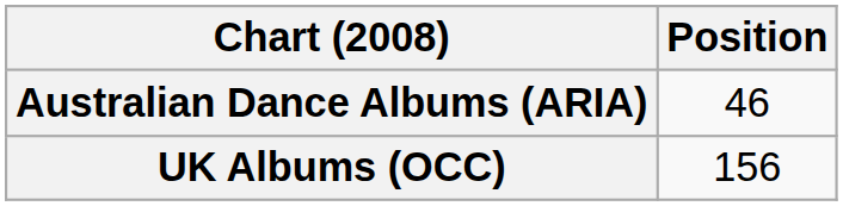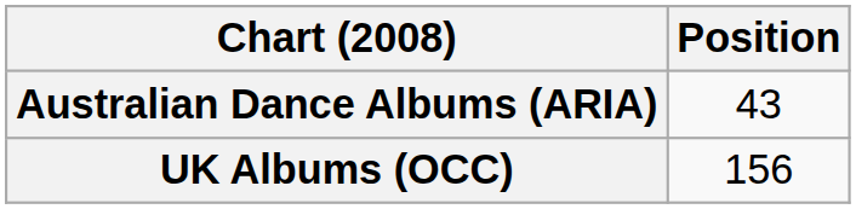Australian Dance Albums (ARIA) | Position: 46 -> 43
